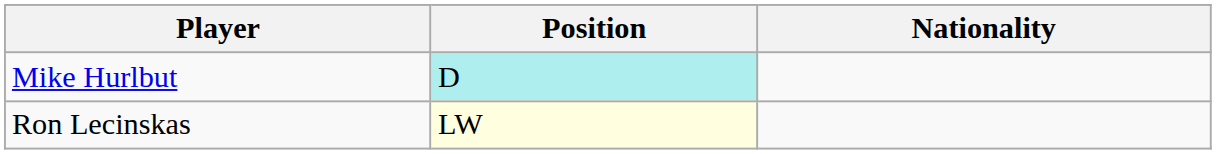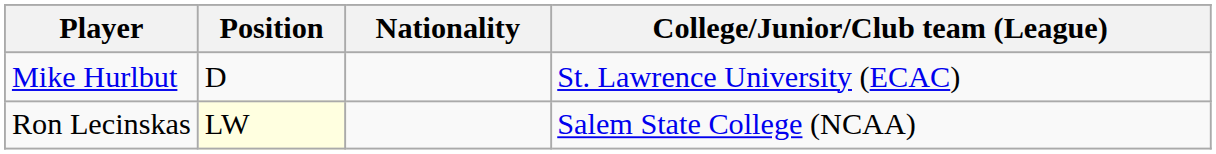+ column: College/Junior/Club team (League) | St. Lawrence University (ECAC) | Salem State College (NCAA)
Mike Hurlbut | Position: paleturquoise background -> no background
